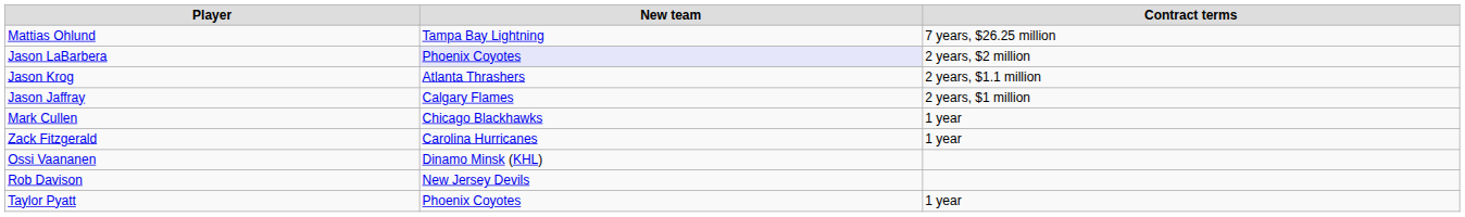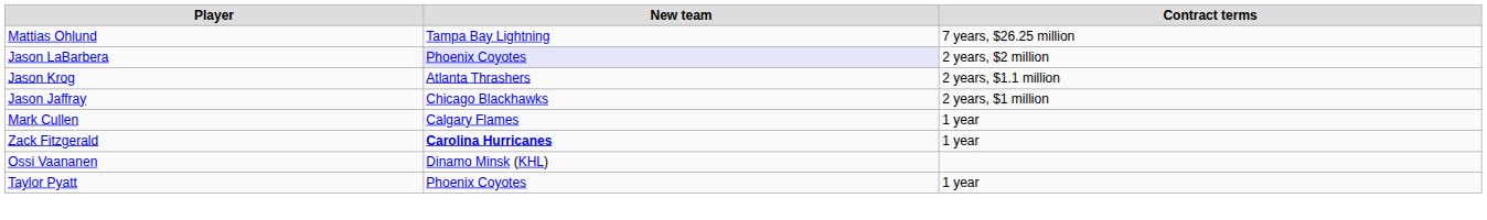Jason Jaffray | New team: Calgary Flames -> Chicago Blackhawks
Mark Cullen | New team: Chicago Blackhawks -> Calgary Flames
Zack Fitzgerald | New team: normal -> bold
- row: Rob Davison | New Jersey Devils
